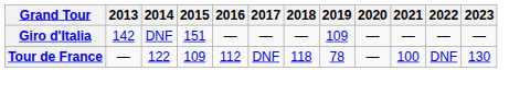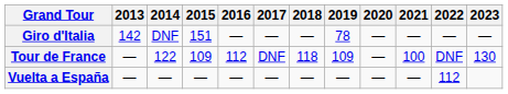Giro d'Italia | 2019: 109 -> 78
Tour de France | 2019: 78 -> 109
+ row: Vuelta a España | — | — | — | — | — | — | — | — | — | 112
